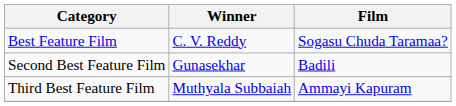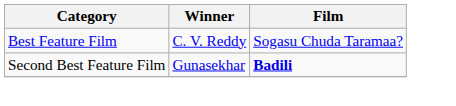Second Best Feature Film | Film: normal -> bold
- row: Third Best Feature Film | Muthyala Subbaiah | Ammayi Kapuram
